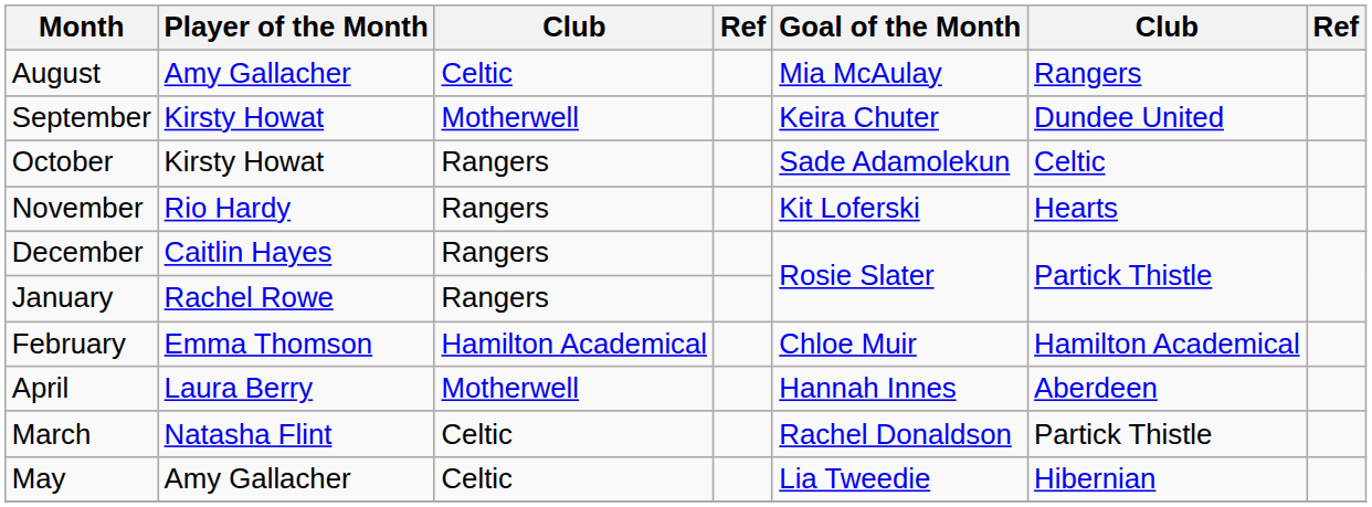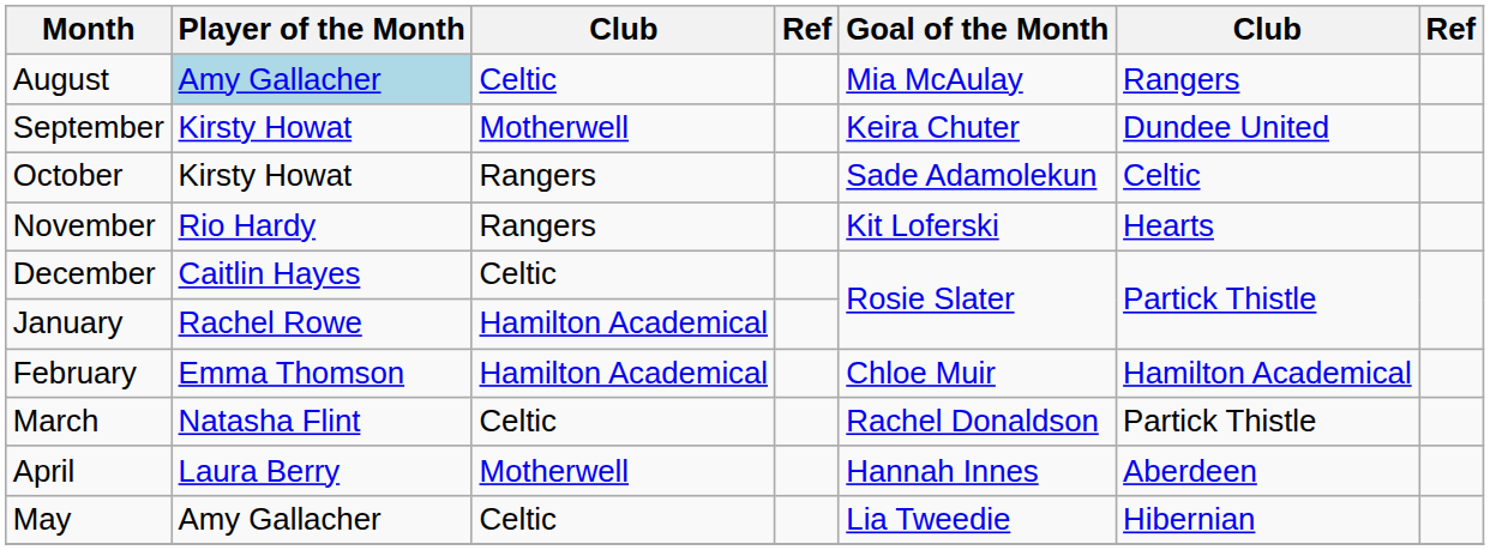August | Player of the Month: no background -> lightblue background
December | column 3: Rangers -> Celtic
January | column 3: Rangers -> Hamilton Academical
rows swapped: March <-> April
